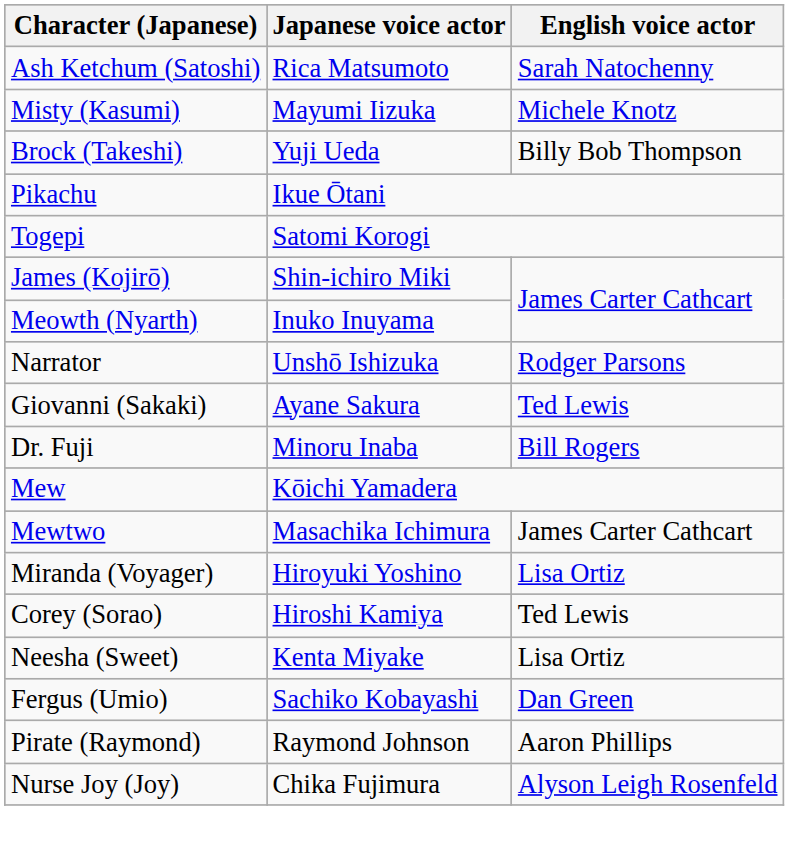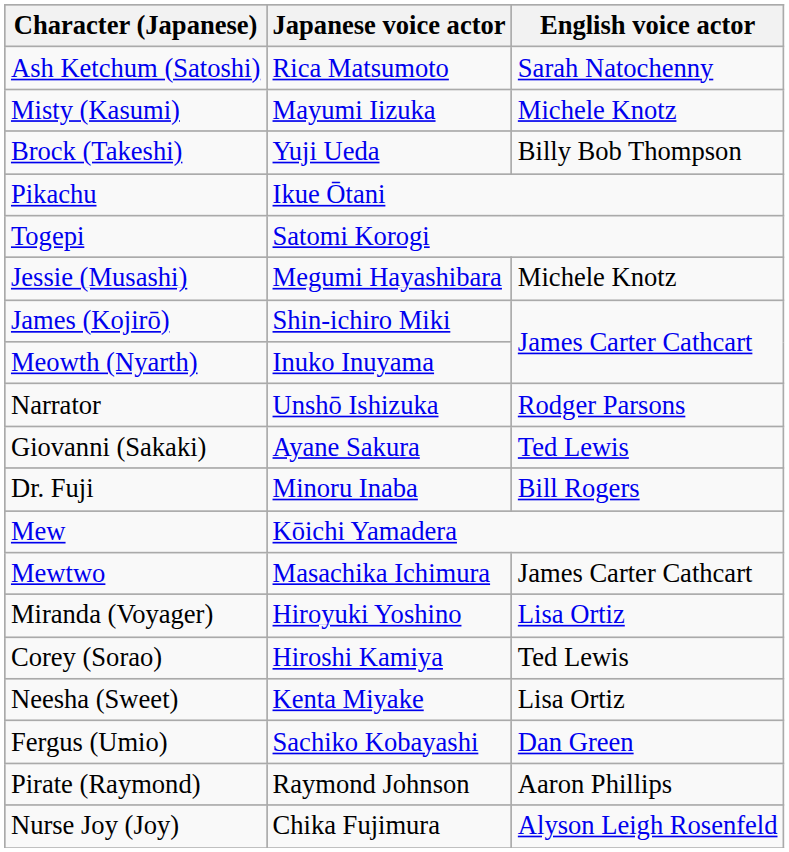+ row: Jessie (Musashi) | Megumi Hayashibara | Michele Knotz
